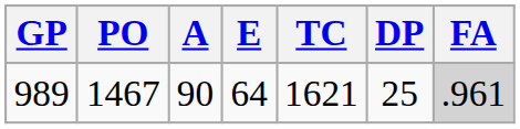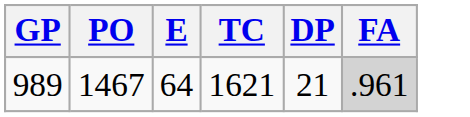- column: A | 90
989 | DP: 25 -> 21
